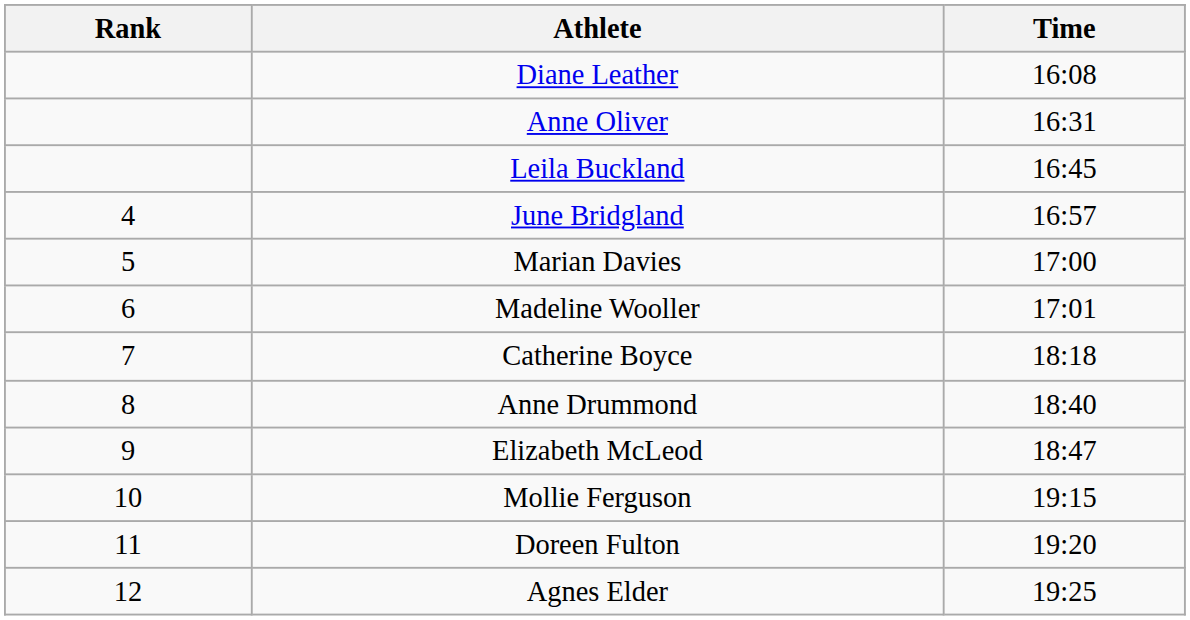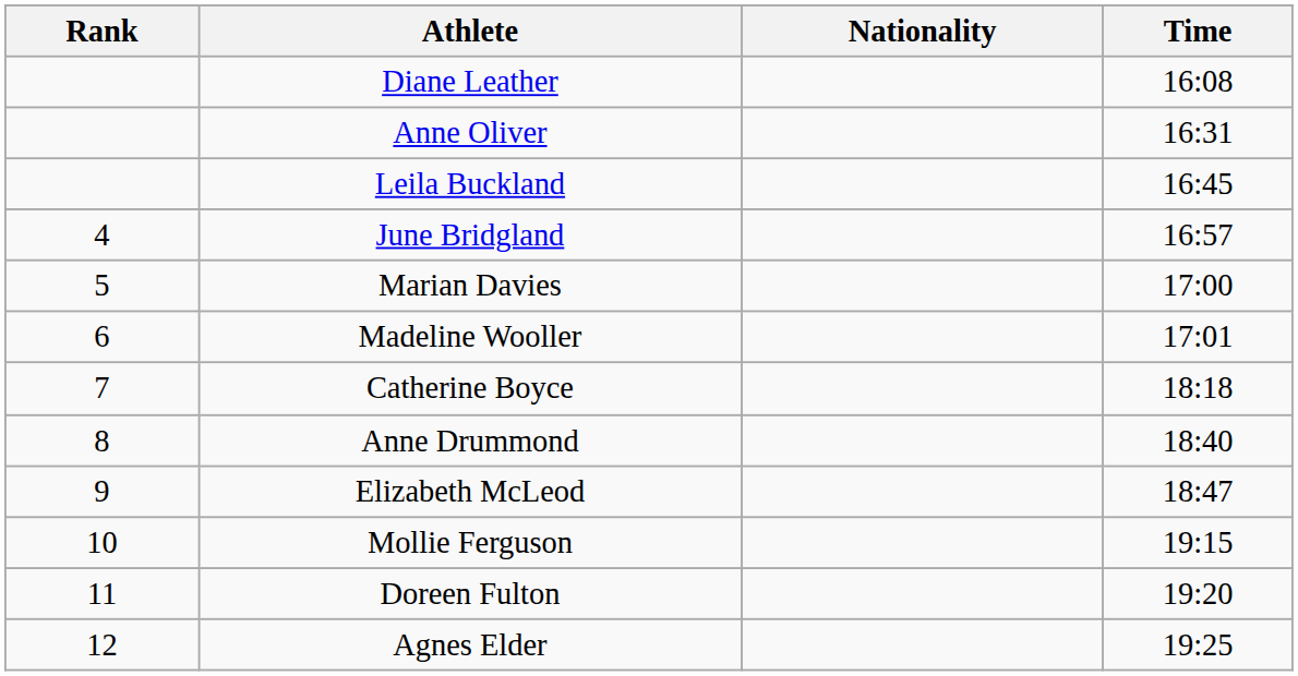+ column: Nationality
